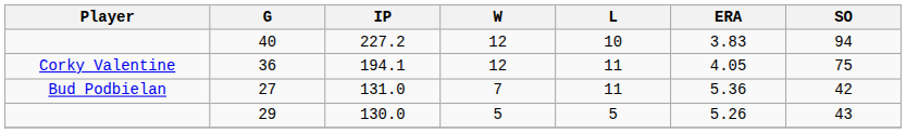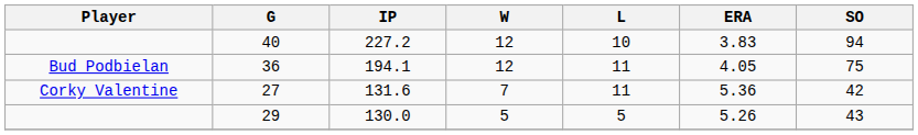36 | Player: Corky Valentine -> Bud Podbielan
27 | Player: Bud Podbielan -> Corky Valentine
27 | IP: 131.0 -> 131.6
